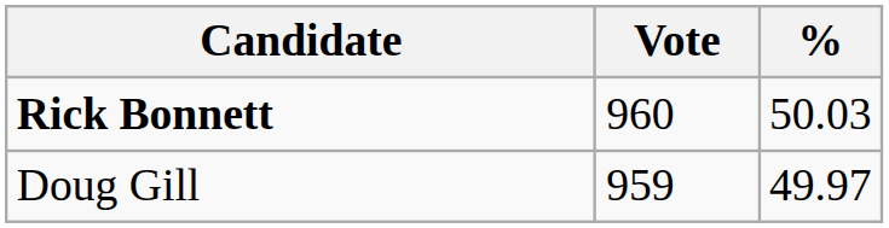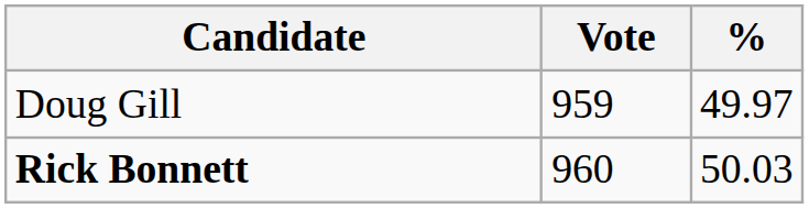rows swapped: Rick Bonnett <-> Doug Gill
